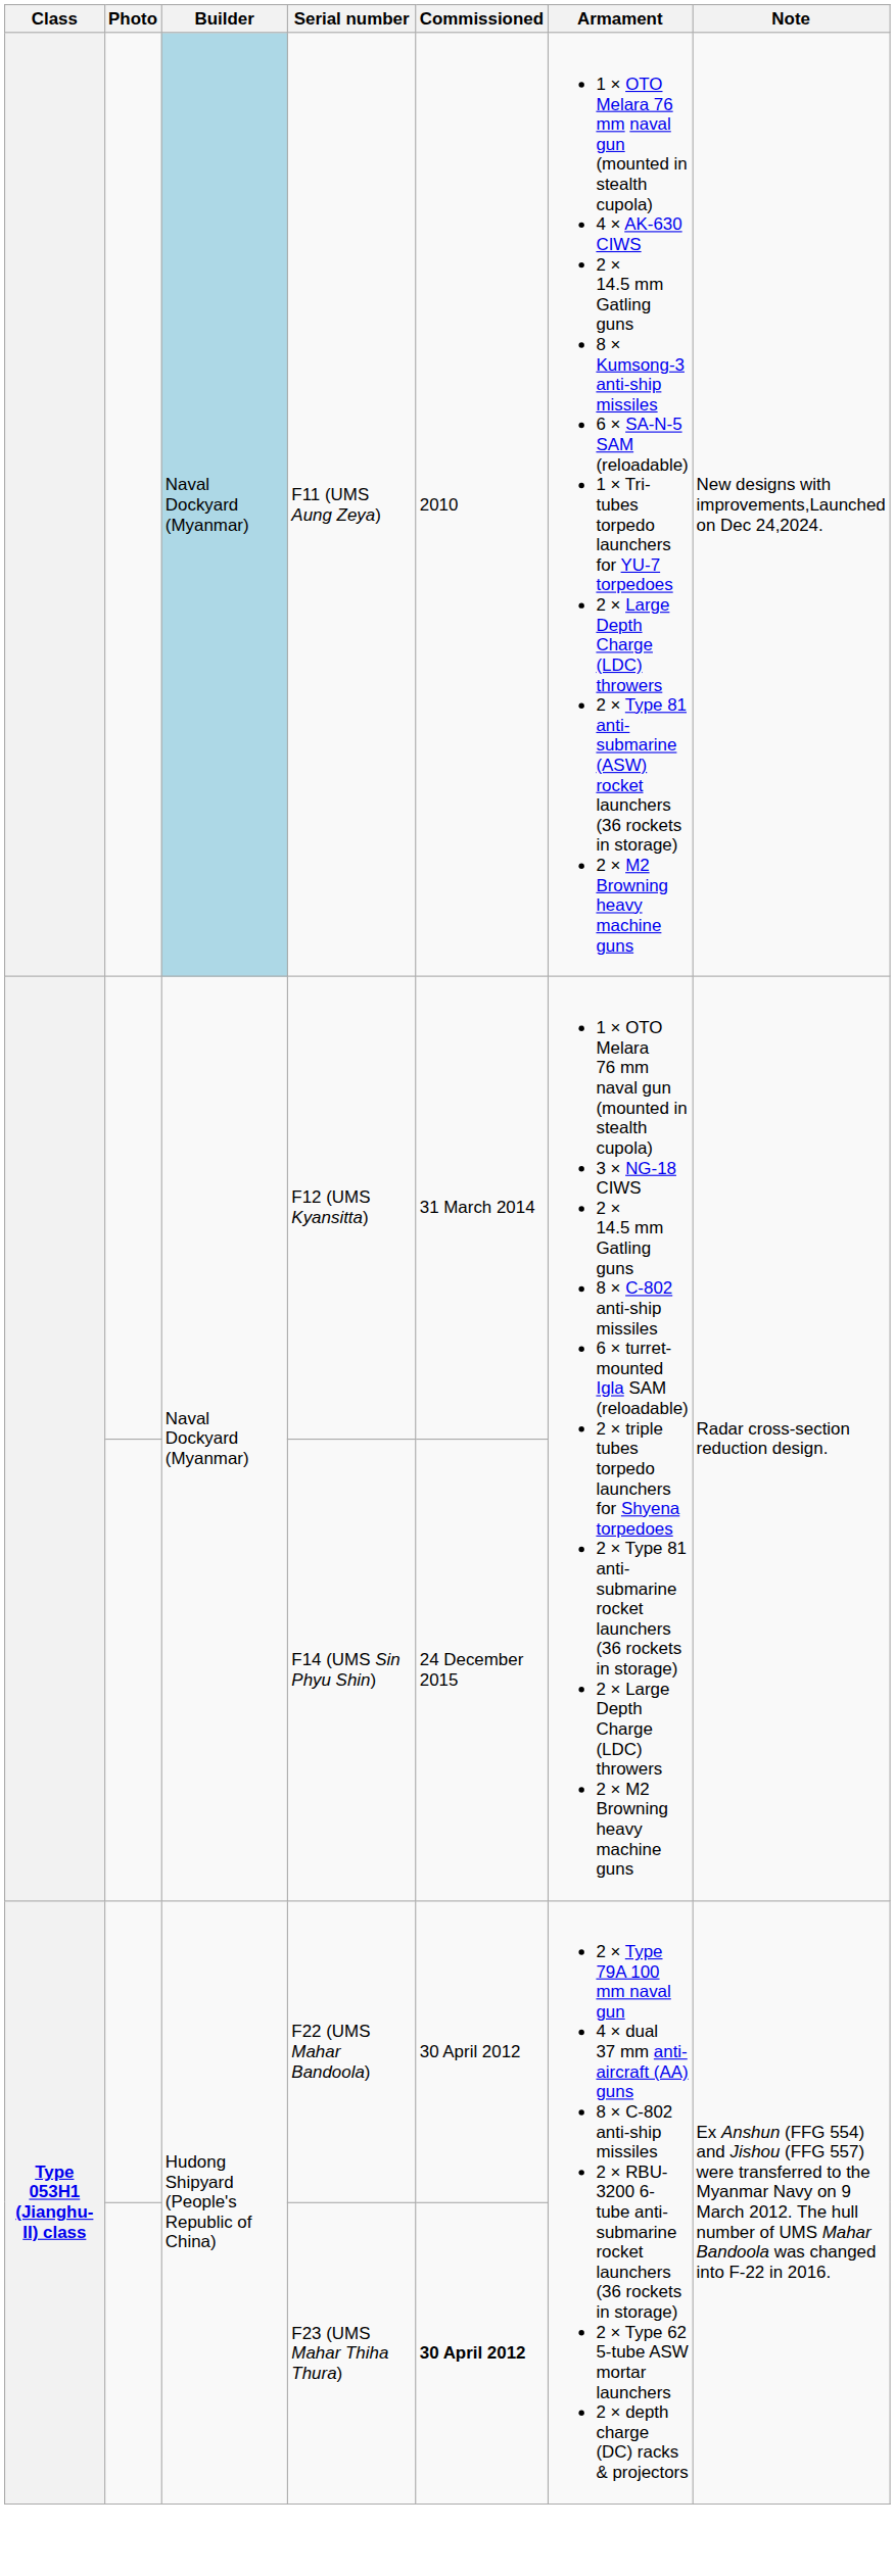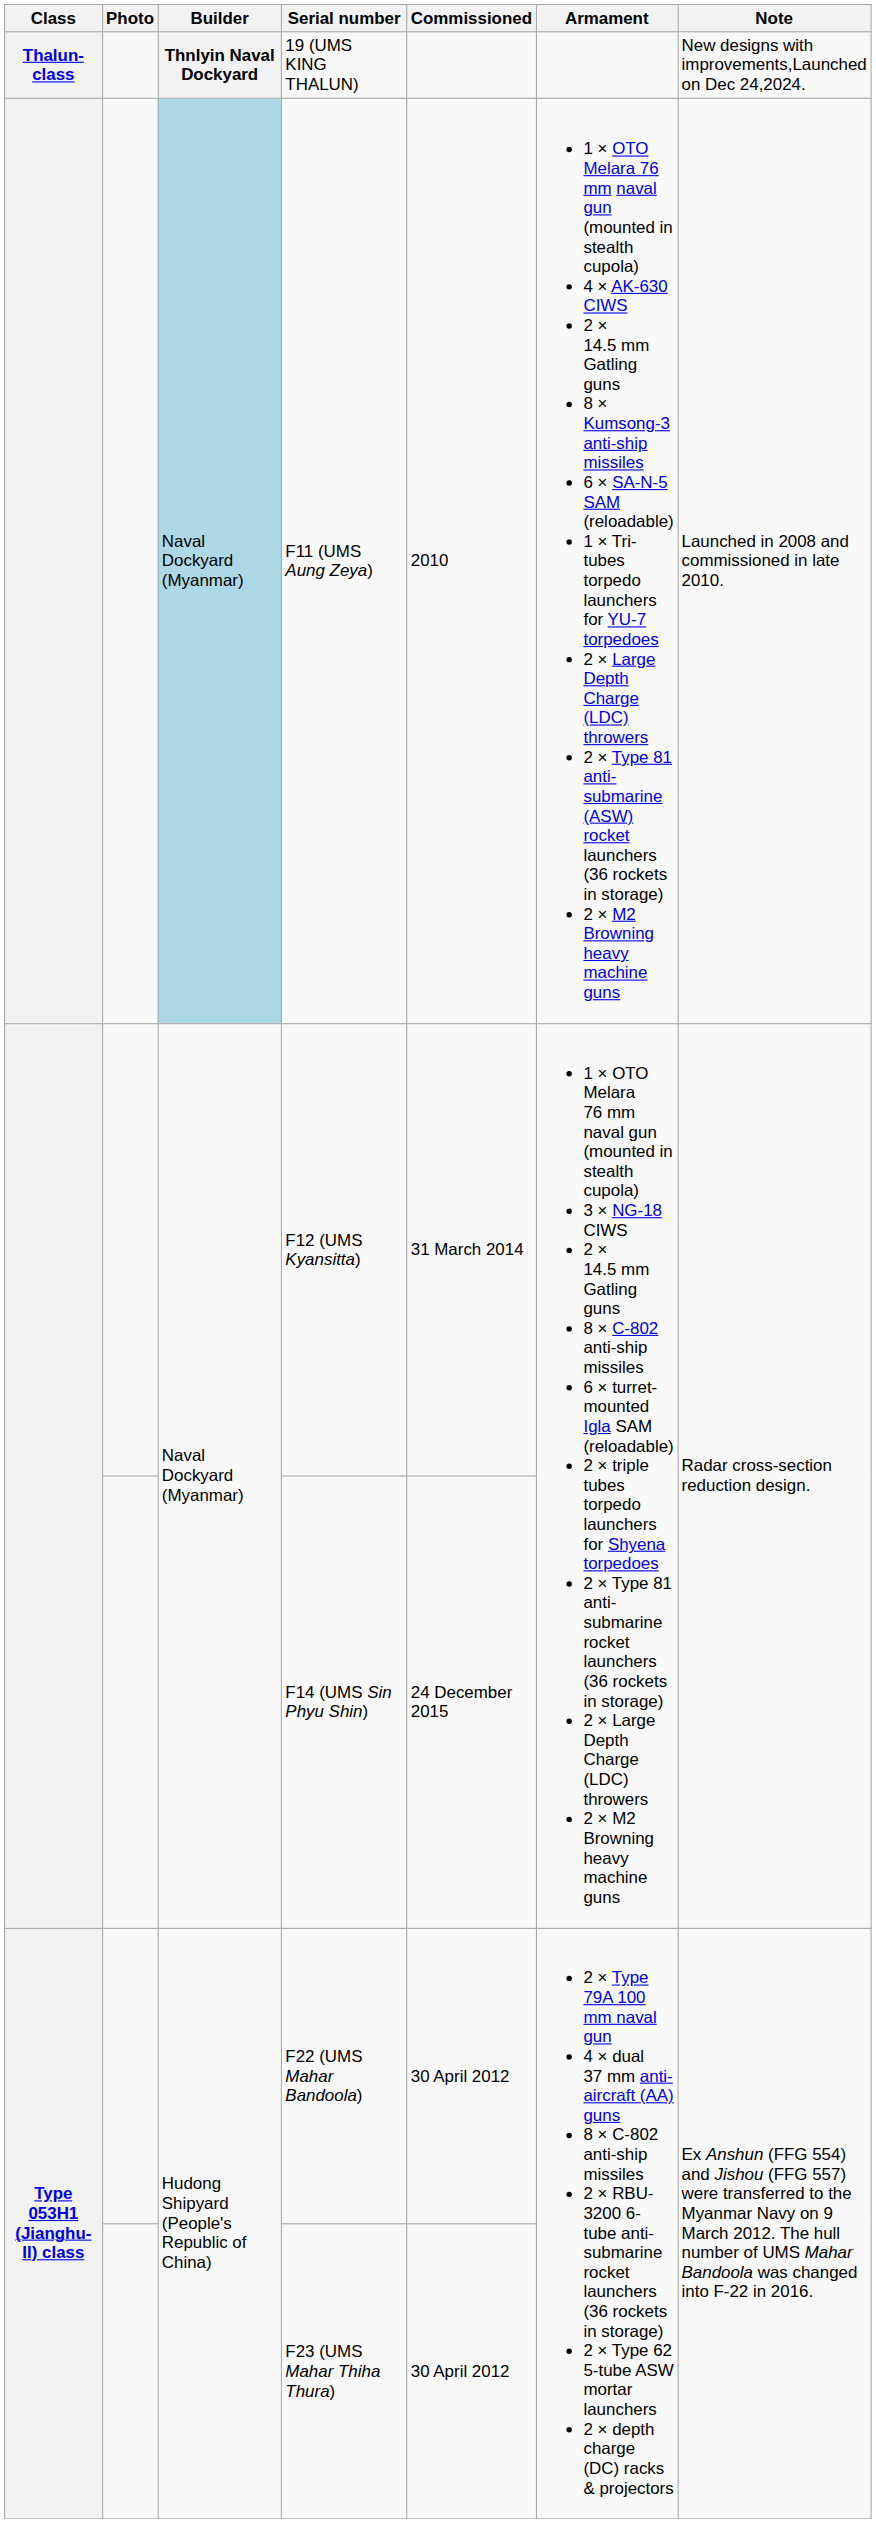+ row: Thalun-class | Thnlyin Naval Dockyard | 19 (UMS KING THALUN) | New designs with improvements,Launched on Dec 24,2024.
F11 (UMS Aung Zeya) | Note: New designs with improvements,Launched on Dec 24,2024. -> Launched in 2008 and commissioned in late 2010.
F23 (UMS Mahar Thiha Thura) | Commissioned: bold -> normal
